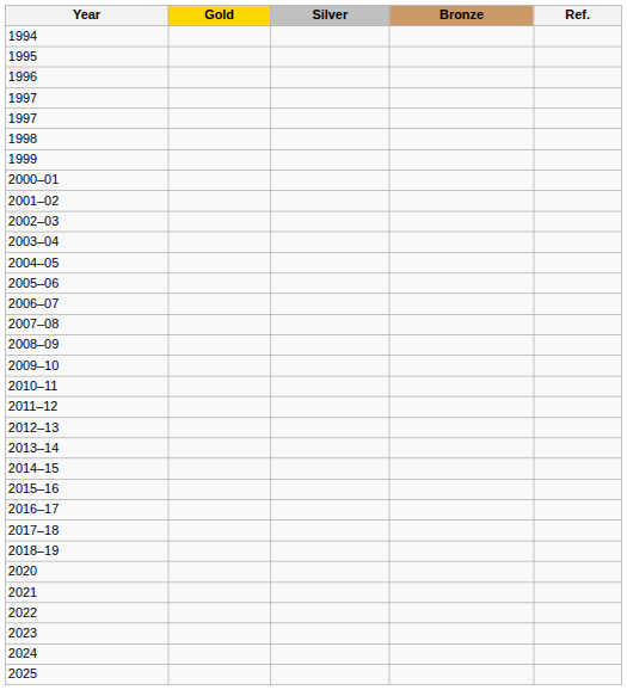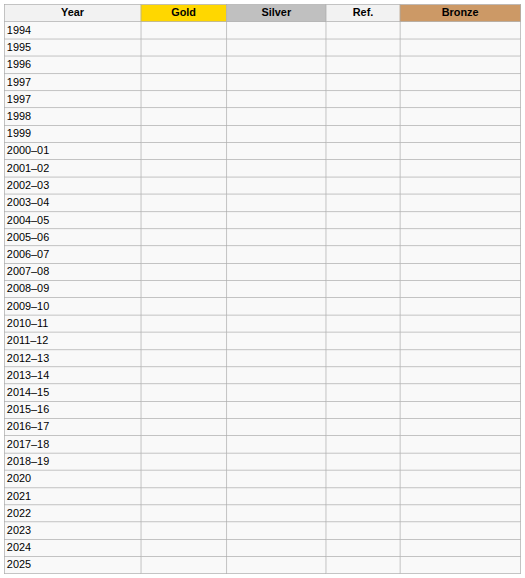columns swapped: Bronze <-> Ref.
